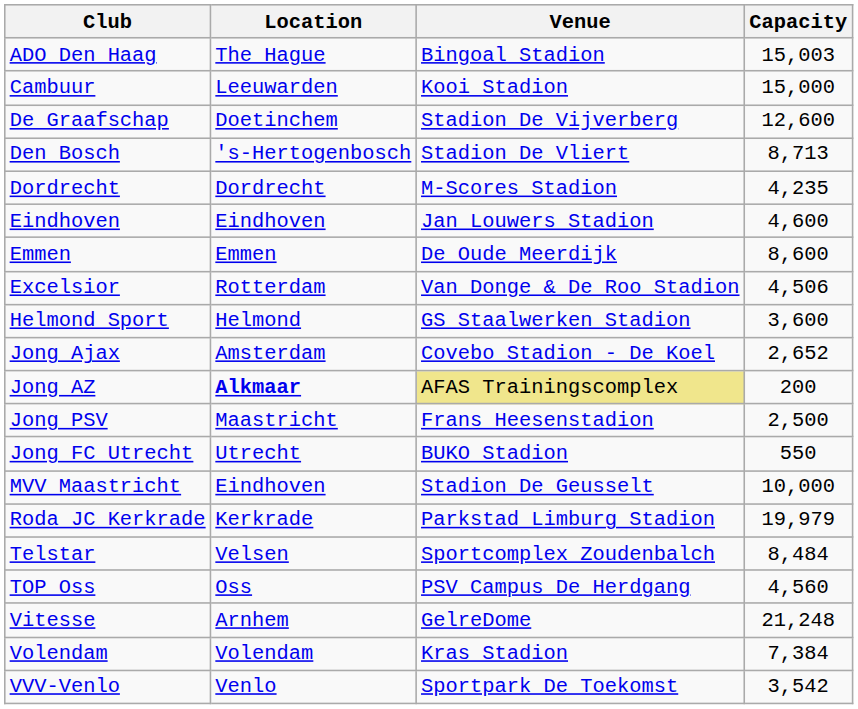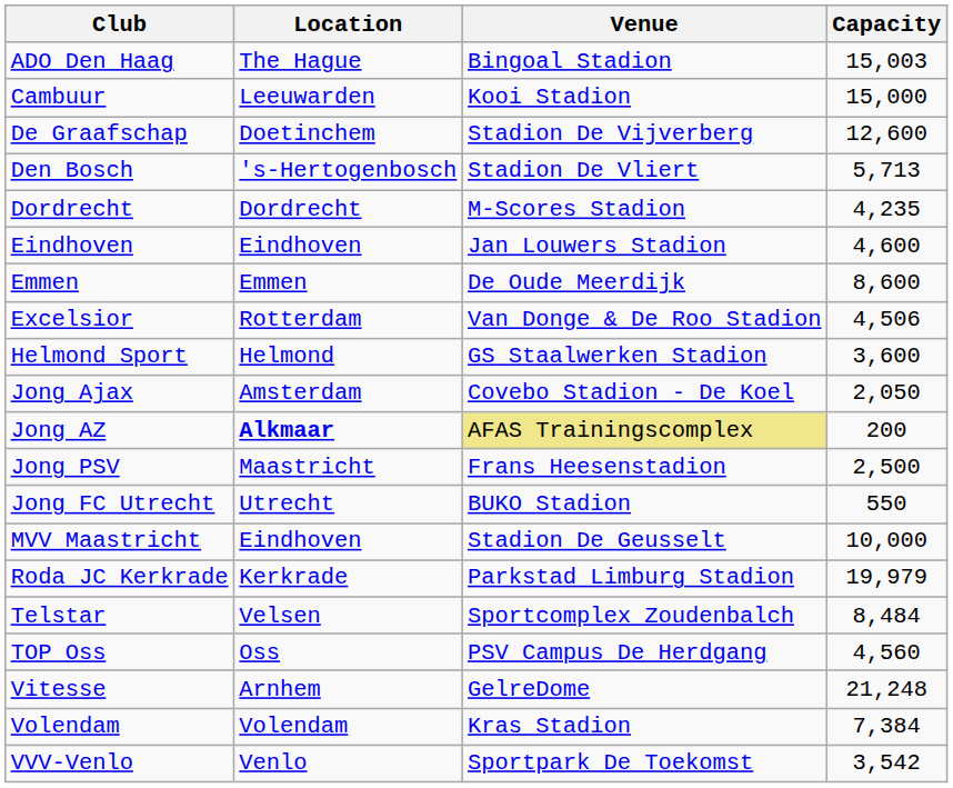Den Bosch | Capacity: 8,713 -> 5,713
Jong Ajax | Capacity: 2,652 -> 2,050
